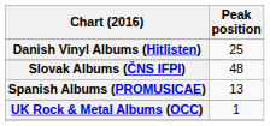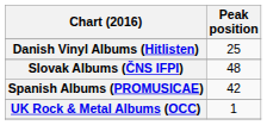Spanish Albums (PROMUSICAE) | Peak position: 13 -> 42
